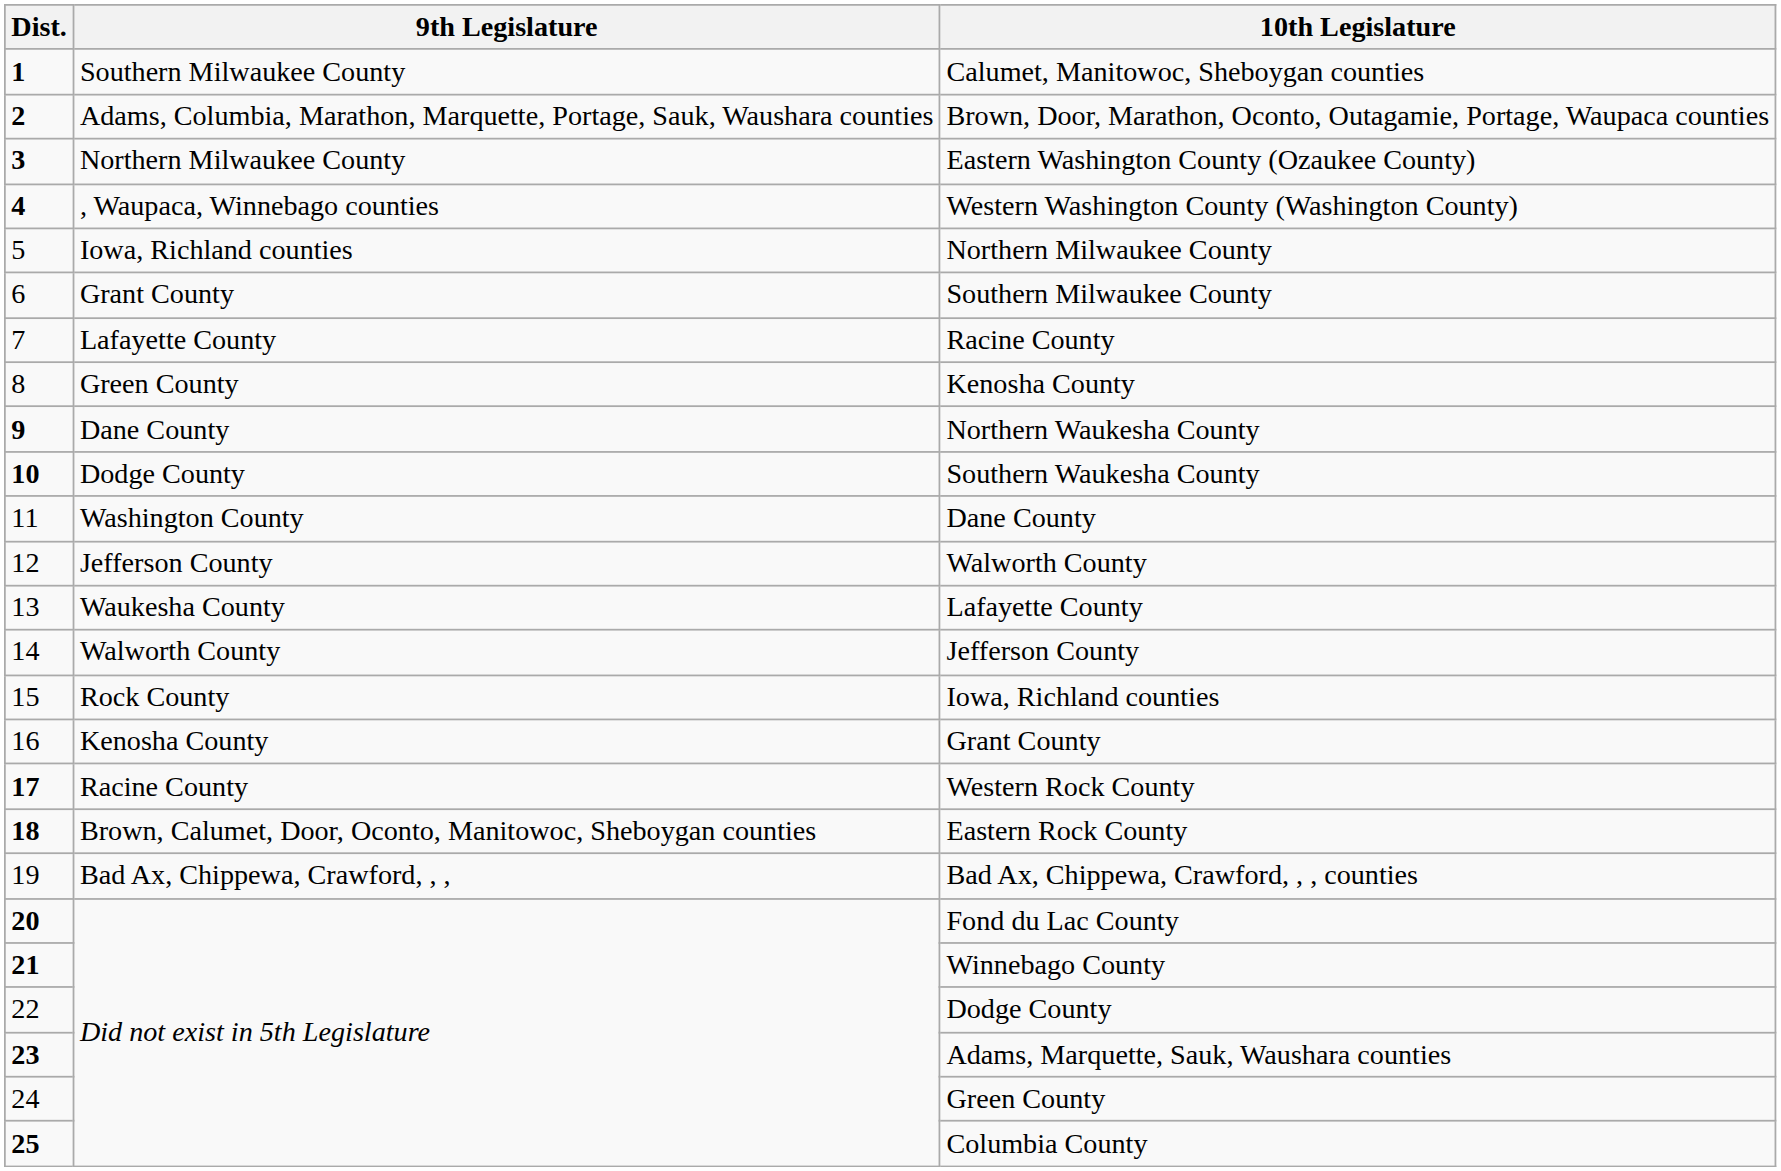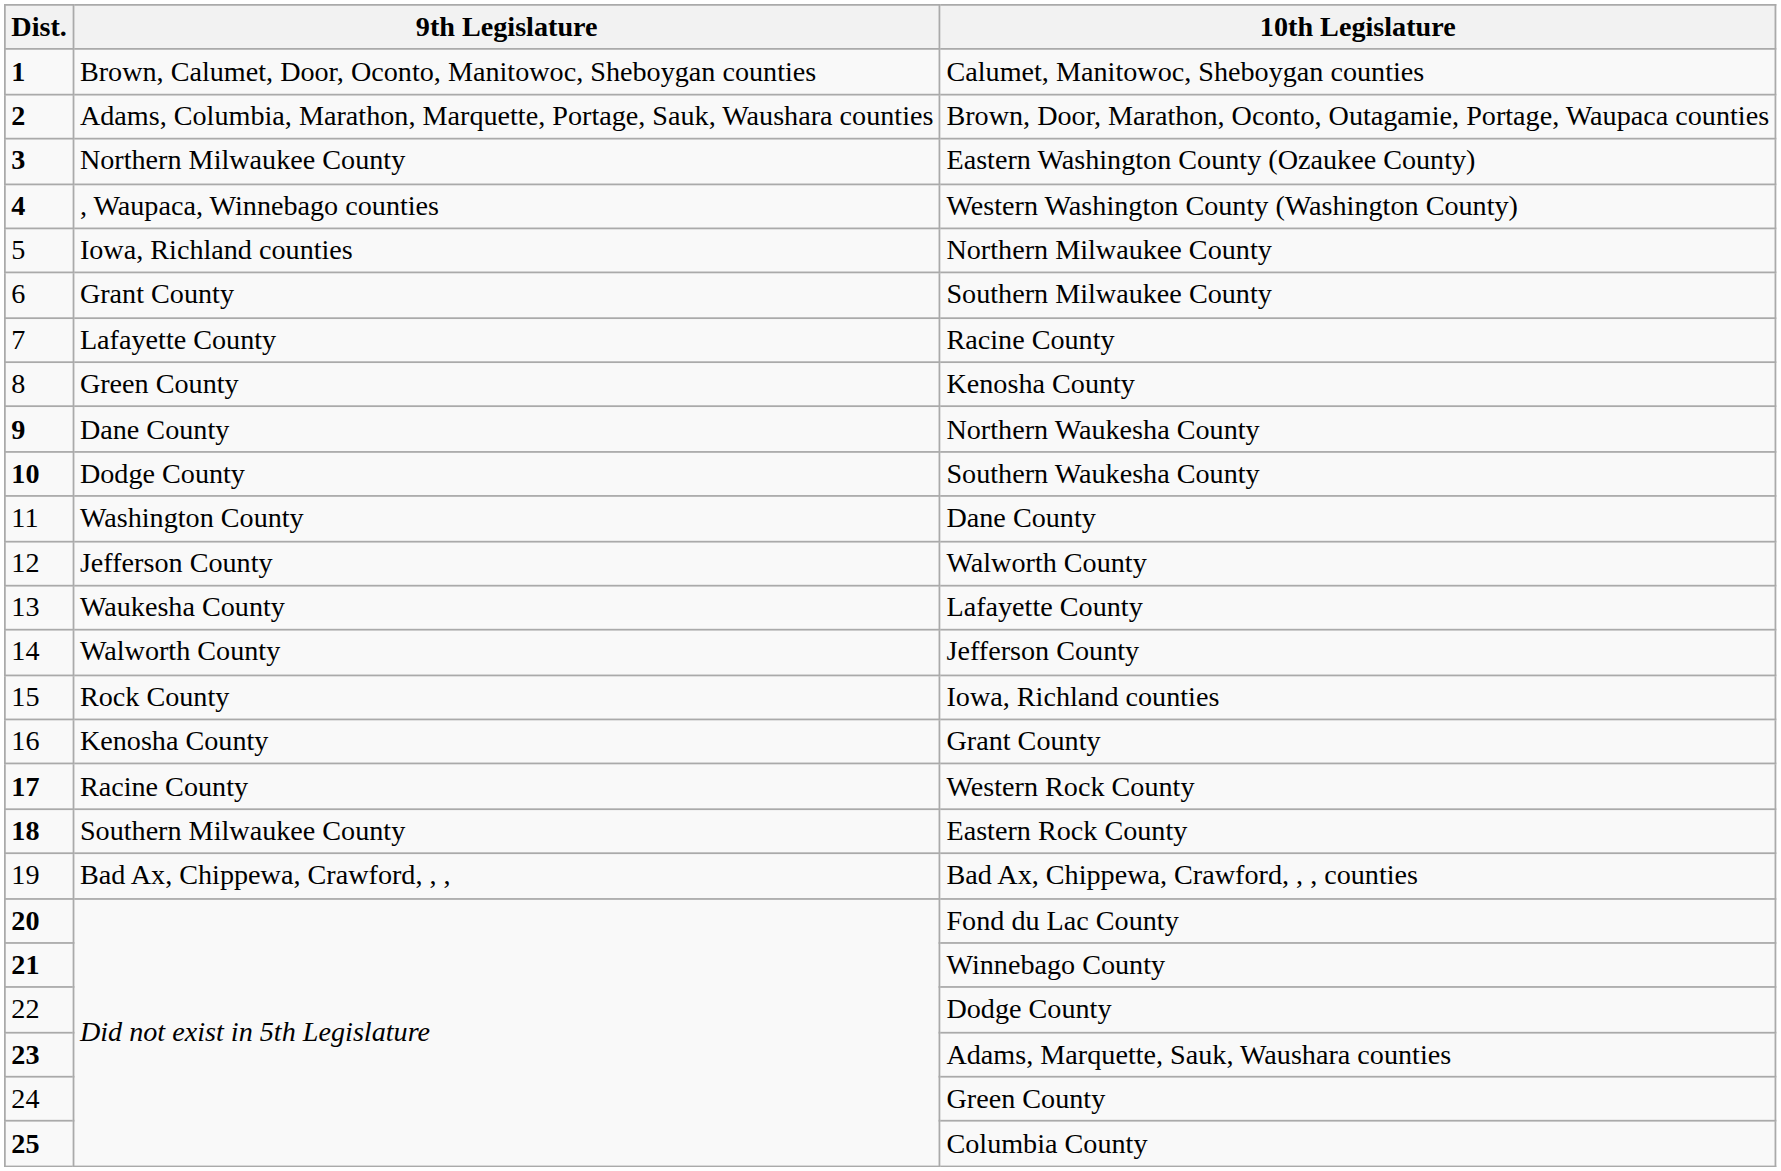Calumet, Manitowoc, Sheboygan counties | 9th Legislature: Southern Milwaukee County -> Brown, Calumet, Door, Oconto, Manitowoc, Sheboygan counties
Eastern Rock County | 9th Legislature: Brown, Calumet, Door, Oconto, Manitowoc, Sheboygan counties -> Southern Milwaukee County
